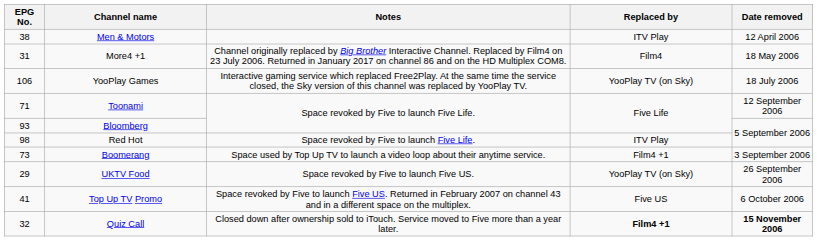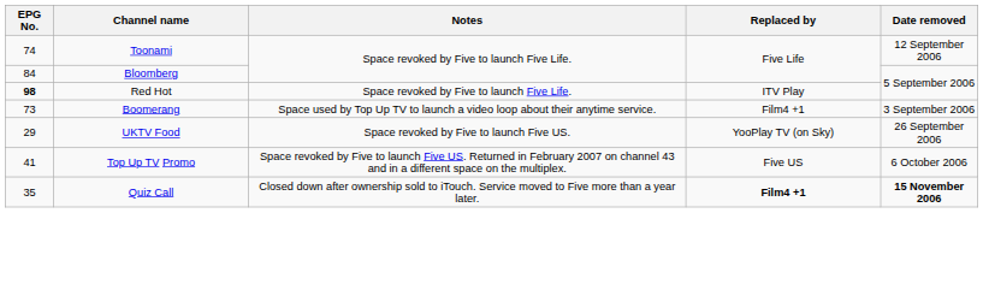- row: 38 | Men & Motors | ITV Play | 12 April 2006
- row: 31 | More4 +1 | Channel originally replaced by Big Brother Interactive Channel. Replaced by Film4 on 23 July 2006. Returned in January 2017 on channel 86 and on the HD Multiplex COM8. | Film4 | 18 May 2006
- row: 106 | YooPlay Games | Interactive gaming service which replaced Free2Play. At the same time the service closed, the Sky version of this channel was replaced by YooPlay TV. | YooPlay TV (on Sky) | 18 July 2006
Toonami | EPG No.: 71 -> 74
Bloomberg | EPG No.: 93 -> 84
Red Hot | EPG No.: normal -> bold
Quiz Call | EPG No.: 32 -> 35
